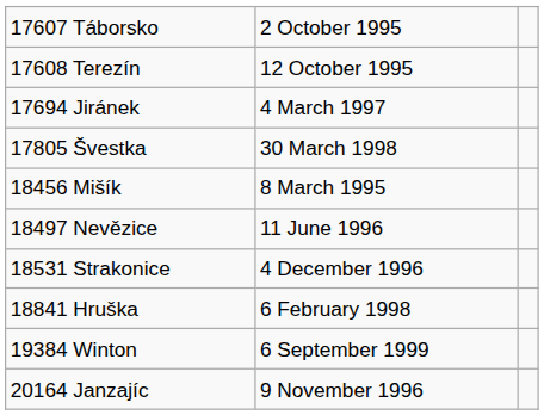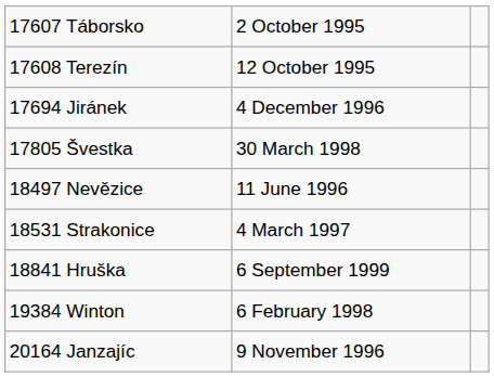17694 Jiránek | column 2: 4 March 1997 -> 4 December 1996
- row: 18456 Mišík | 8 March 1995
18531 Strakonice | column 2: 4 December 1996 -> 4 March 1997
18841 Hruška | column 2: 6 February 1998 -> 6 September 1999
19384 Winton | column 2: 6 September 1999 -> 6 February 1998
